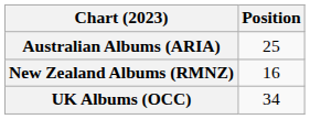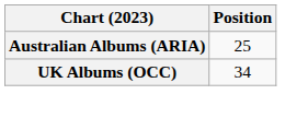- row: New Zealand Albums (RMNZ) | 16
